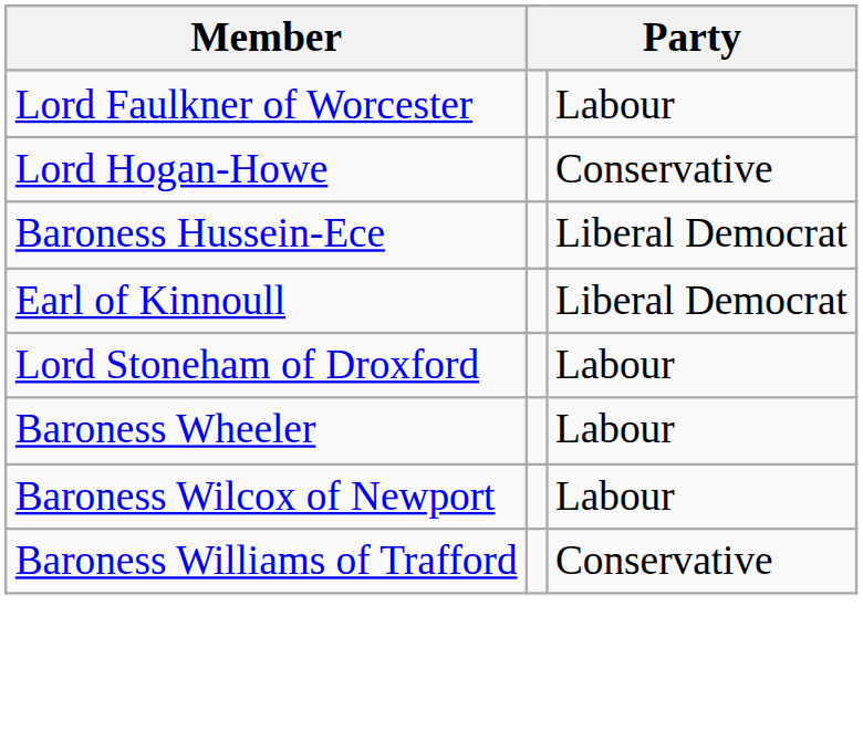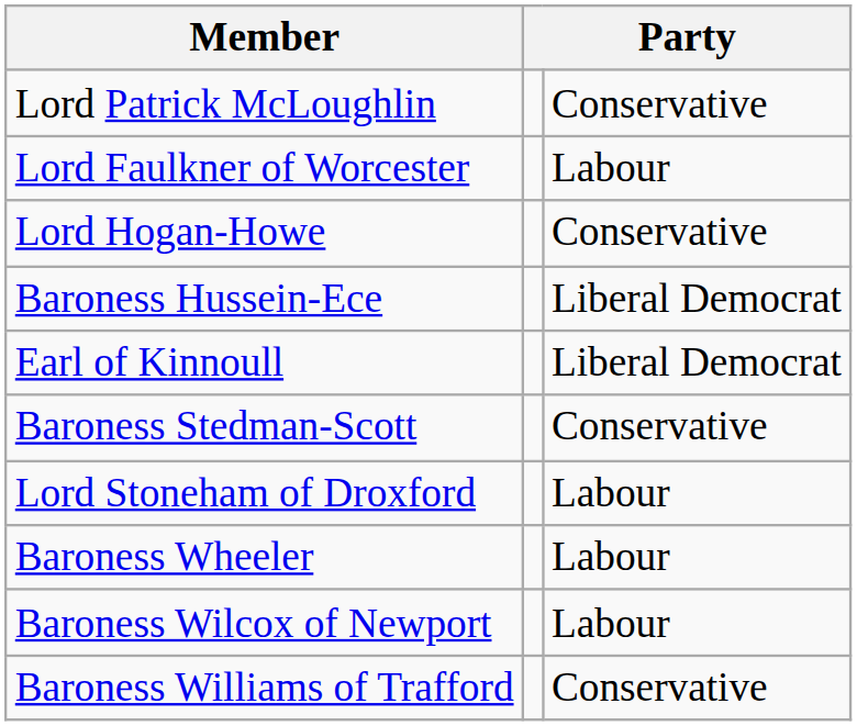+ row: Lord Patrick McLoughlin | Conservative
+ row: Baroness Stedman-Scott | Conservative
